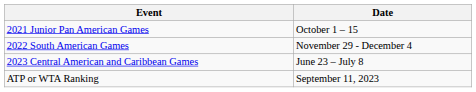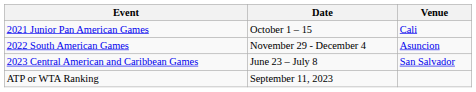+ column: Venue | Cali | Asuncion | San Salvador
